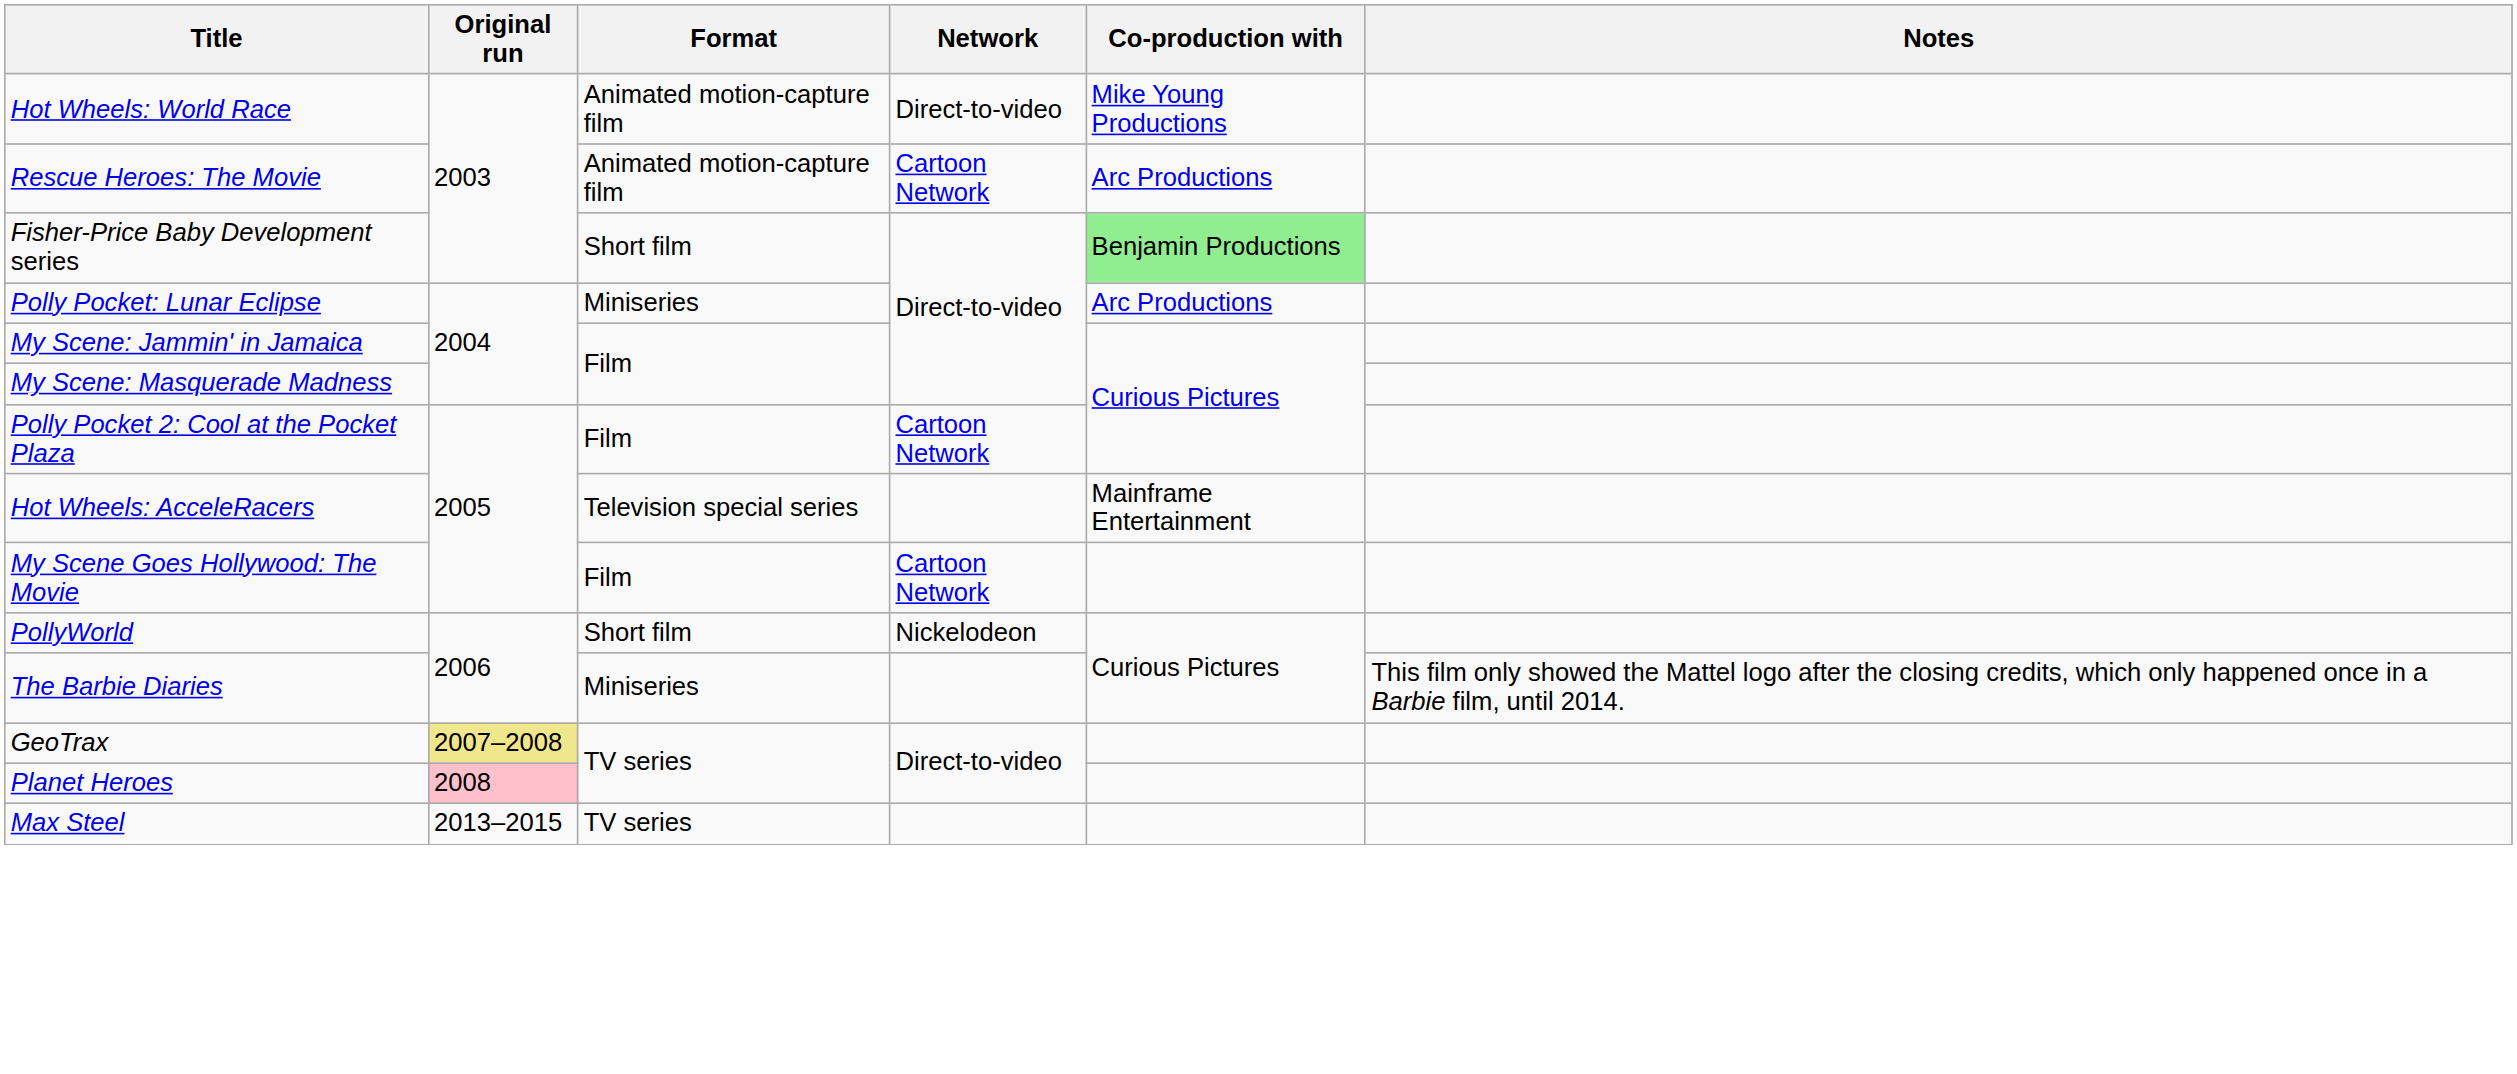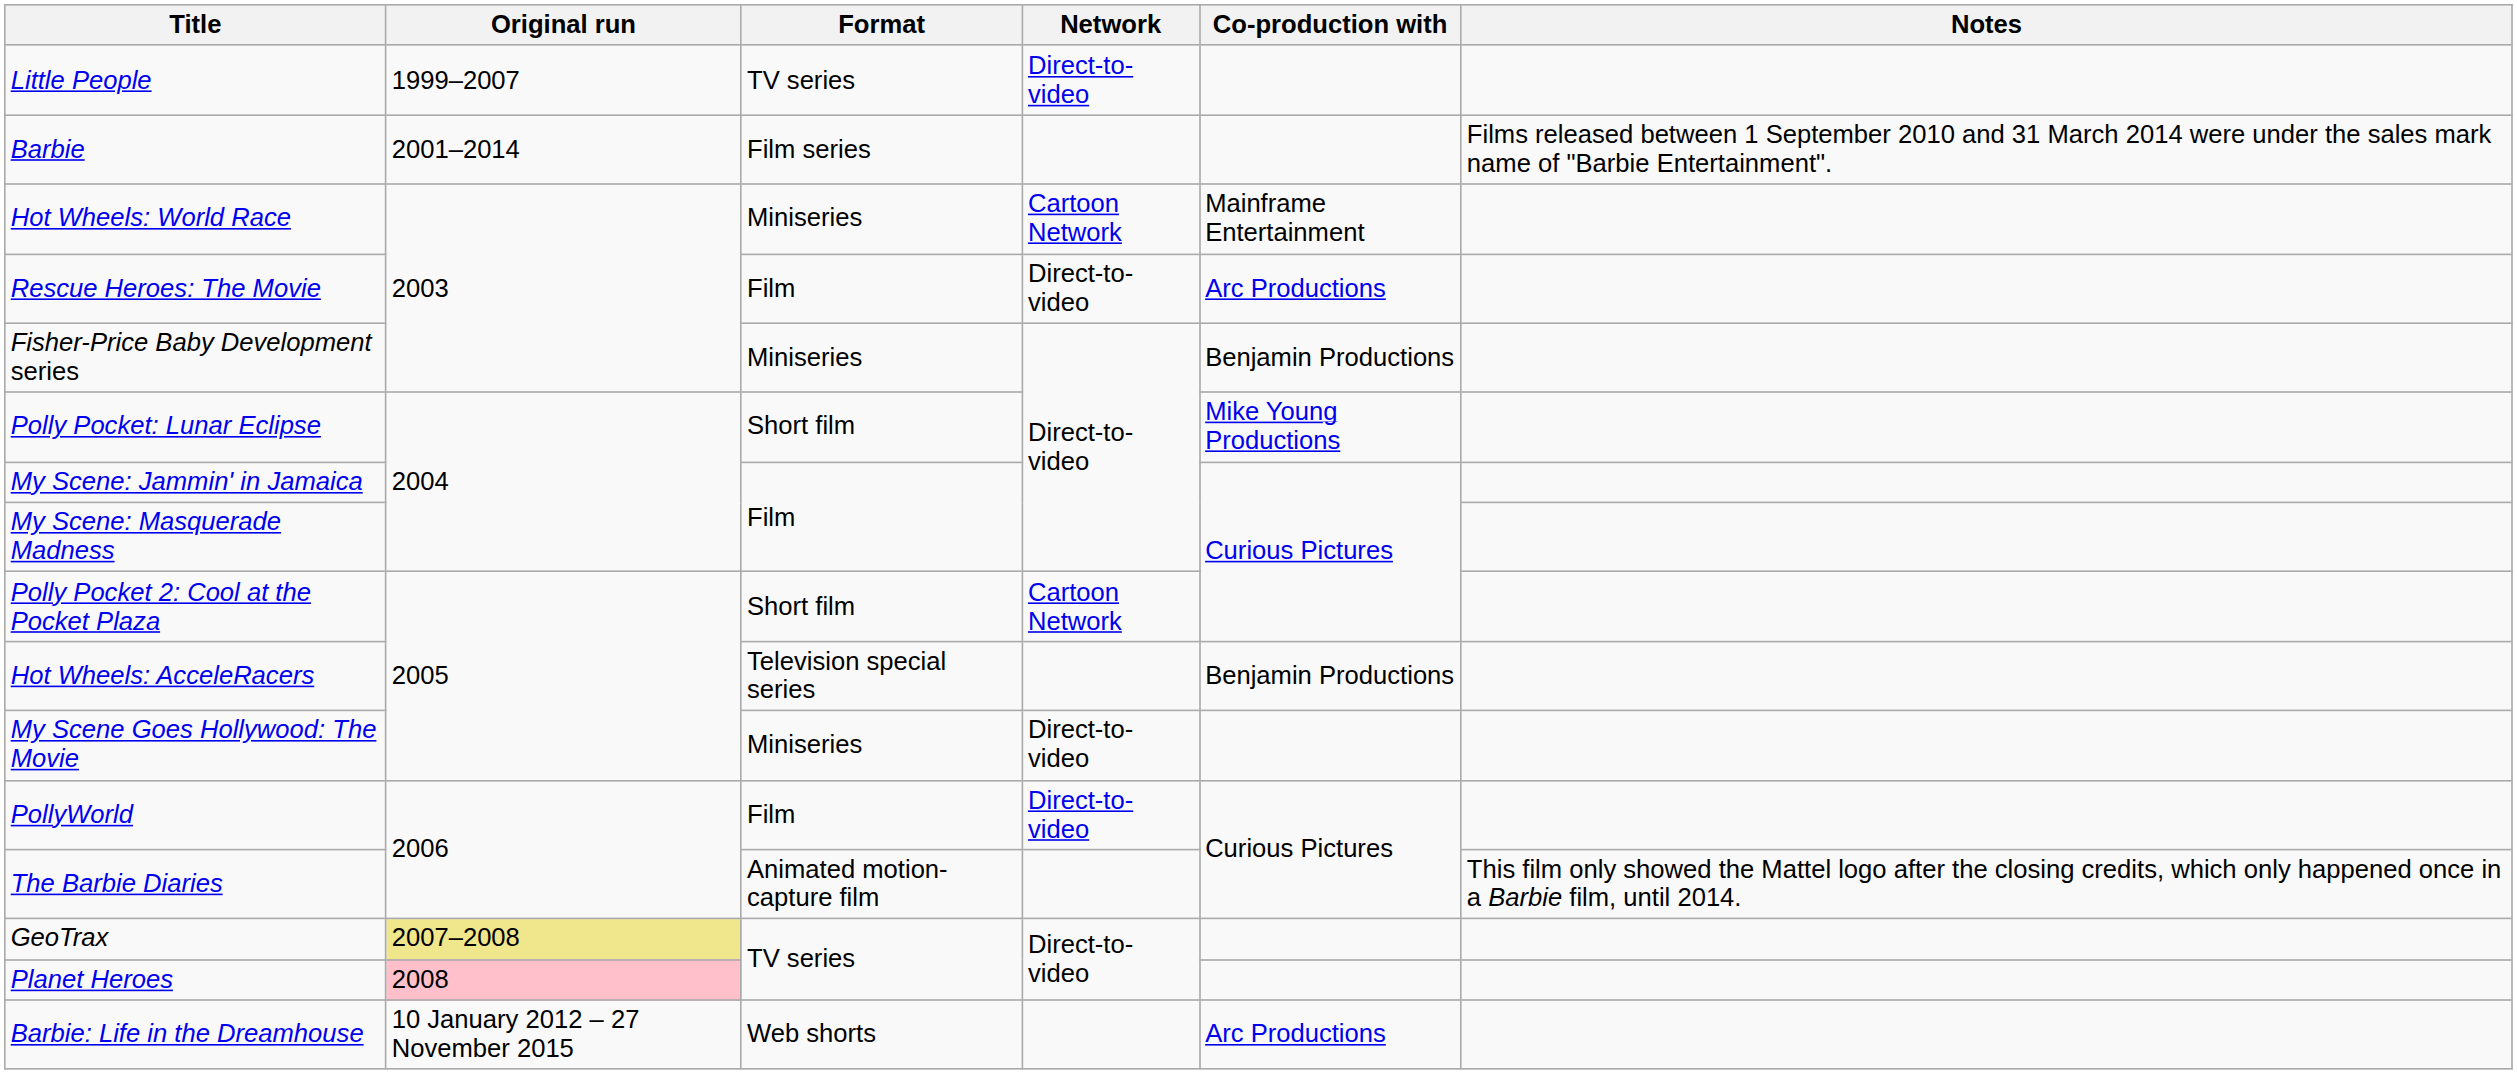+ row: Little People | 1999–2007 | TV series | Direct-to-video
+ row: Barbie | 2001–2014 | Film series | Films released between 1 September 2010 and 31 March 2014 were under the sales mark name of "Barbie Entertainment".
Hot Wheels: World Race | Format: Animated motion-capture film -> Miniseries
Hot Wheels: World Race | Network: Direct-to-video -> Cartoon Network
Hot Wheels: World Race | Co-production with: Mike Young Productions -> Mainframe Entertainment
Rescue Heroes: The Movie | Format: Animated motion-capture film -> Film
Rescue Heroes: The Movie | Network: Cartoon Network -> Direct-to-video
Fisher-Price Baby Development series | Format: Short film -> Miniseries
Fisher-Price Baby Development series | Co-production with: lightgreen background -> no background
Polly Pocket: Lunar Eclipse | Format: Miniseries -> Short film
Polly Pocket: Lunar Eclipse | Co-production with: Arc Productions -> Mike Young Productions
Polly Pocket 2: Cool at the Pocket Plaza | Format: Film -> Short film
Hot Wheels: AcceleRacers | Co-production with: Mainframe Entertainment -> Benjamin Productions
My Scene Goes Hollywood: The Movie | Format: Film -> Miniseries
My Scene Goes Hollywood: The Movie | Network: Cartoon Network -> Direct-to-video
PollyWorld | Format: Short film -> Film
PollyWorld | Network: Nickelodeon -> Direct-to-video
The Barbie Diaries | Format: Miniseries -> Animated motion-capture film
+ row: Barbie: Life in the Dreamhouse | 10 January 2012 – 27 November 2015 | Web shorts | Arc Productions
- row: Max Steel | 2013–2015 | TV series
